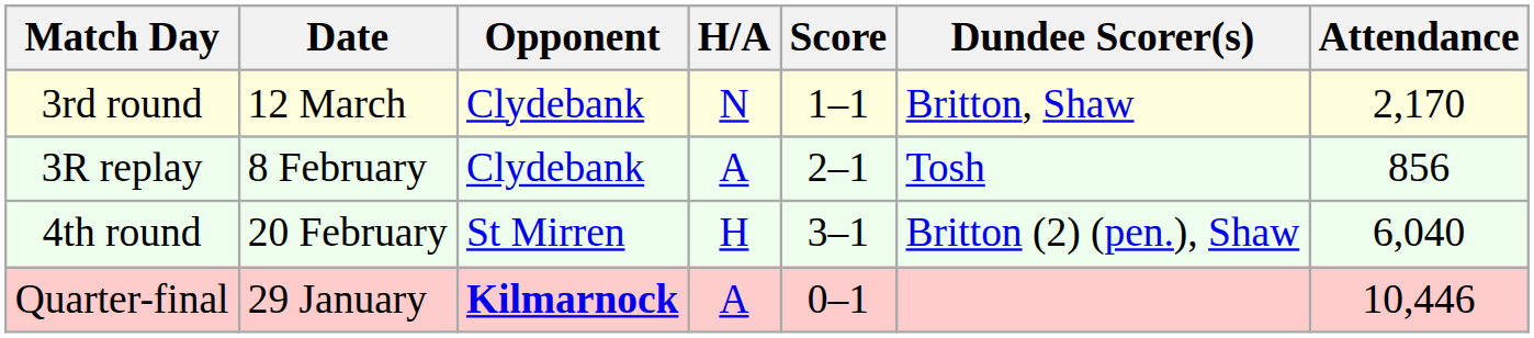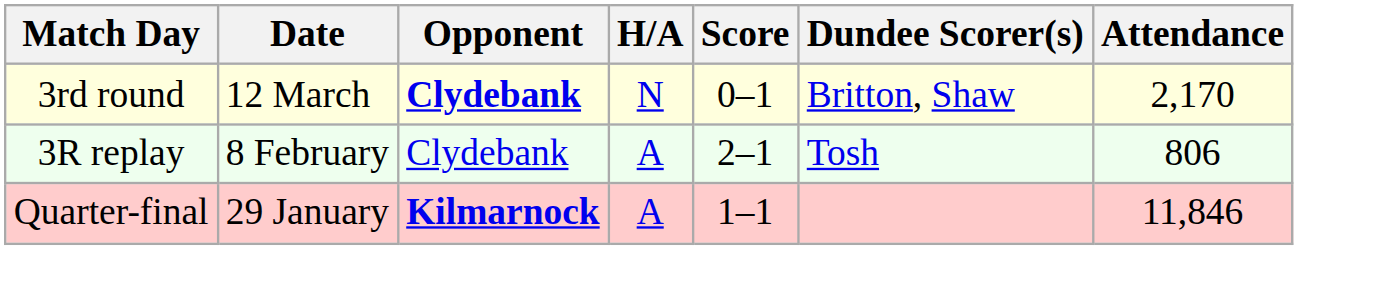3rd round | Opponent: normal -> bold
3rd round | Score: 1–1 -> 0–1
3R replay | Attendance: 856 -> 806
- row: 4th round | 20 February | St Mirren | H | 3–1 | Britton (2) (pen.), Shaw | 6,040
Quarter-final | Score: 0–1 -> 1–1
Quarter-final | Attendance: 10,446 -> 11,846
